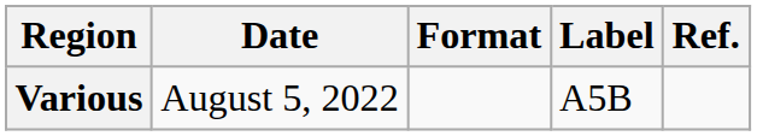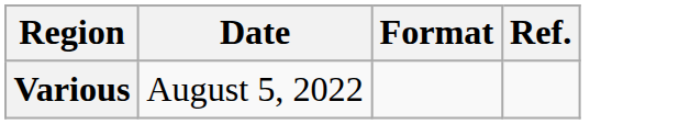- column: Label | A5B
